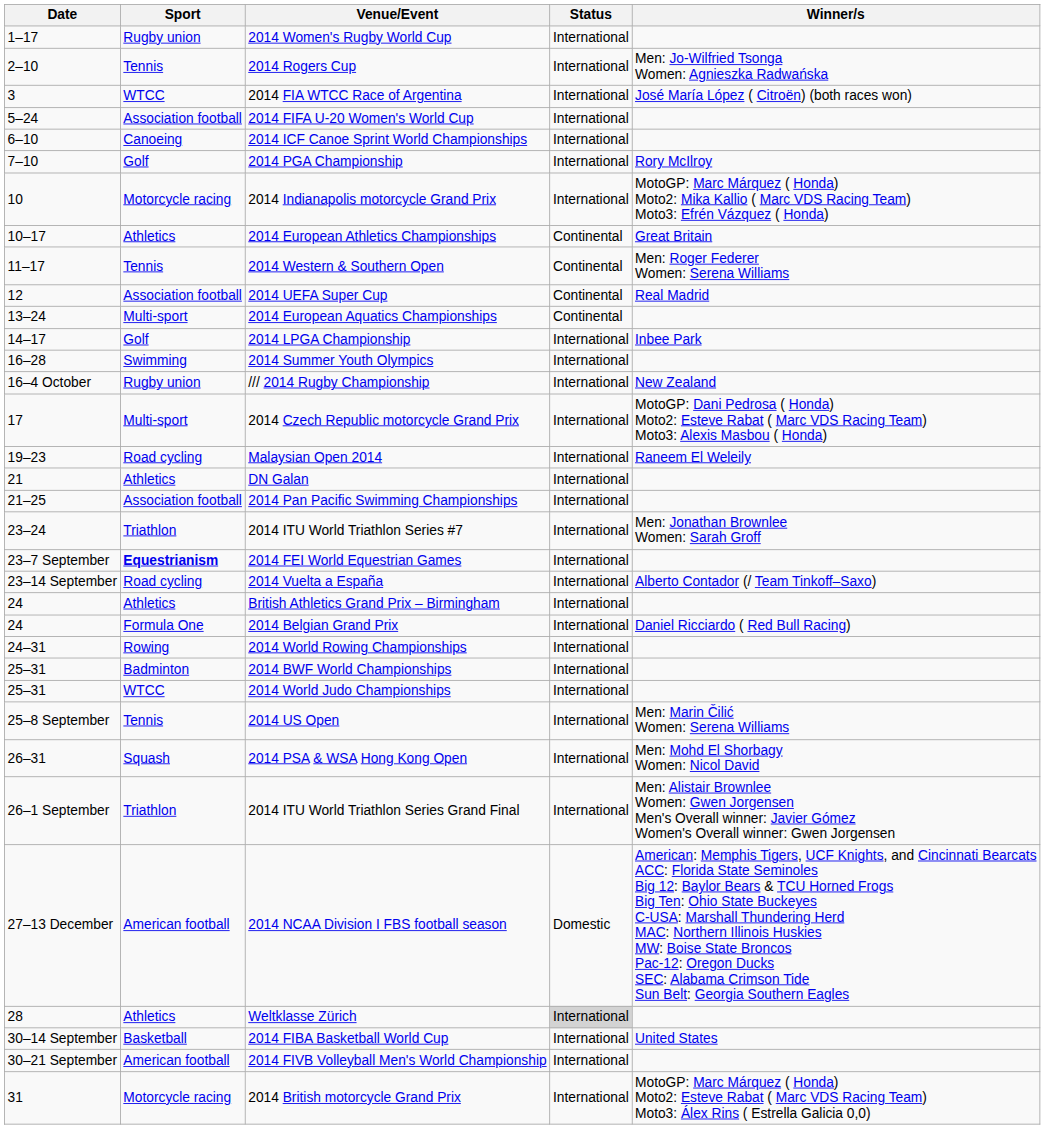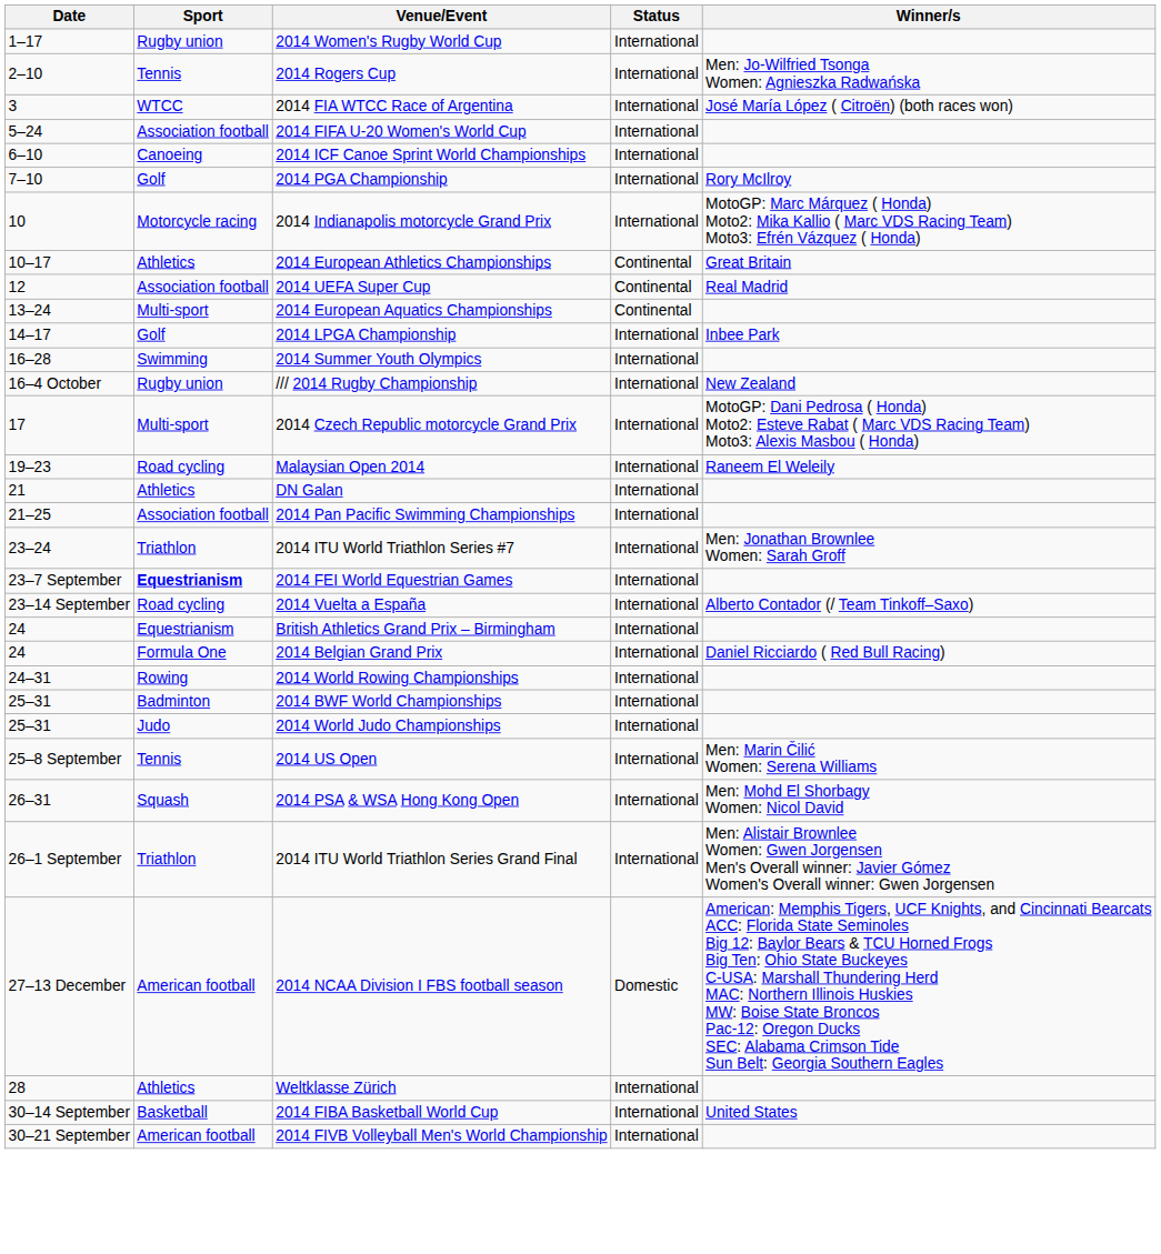- row: 11–17 | Tennis | 2014 Western & Southern Open | Continental | Men: Roger Federer Women: Serena Williams
British Athletics Grand Prix – Birmingham | Sport: Athletics -> Equestrianism
2014 World Judo Championships | Sport: WTCC -> Judo
Weltklasse Zürich | Status: lightgrey background -> no background
- row: 31 | Motorcycle racing | 2014 British motorcycle Grand Prix | International | MotoGP: Marc Márquez ( Honda) Moto2: Esteve Rabat ( Marc VDS Racing Team) Moto3: Álex Rins ( Estrella Galicia 0,0)
